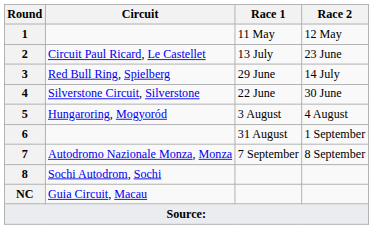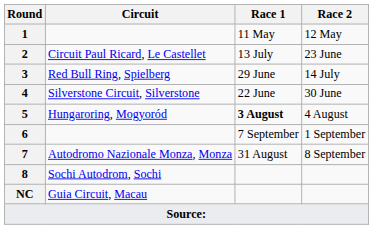5 | Race 1: normal -> bold
6 | Race 1: 31 August -> 7 September
7 | Race 1: 7 September -> 31 August
